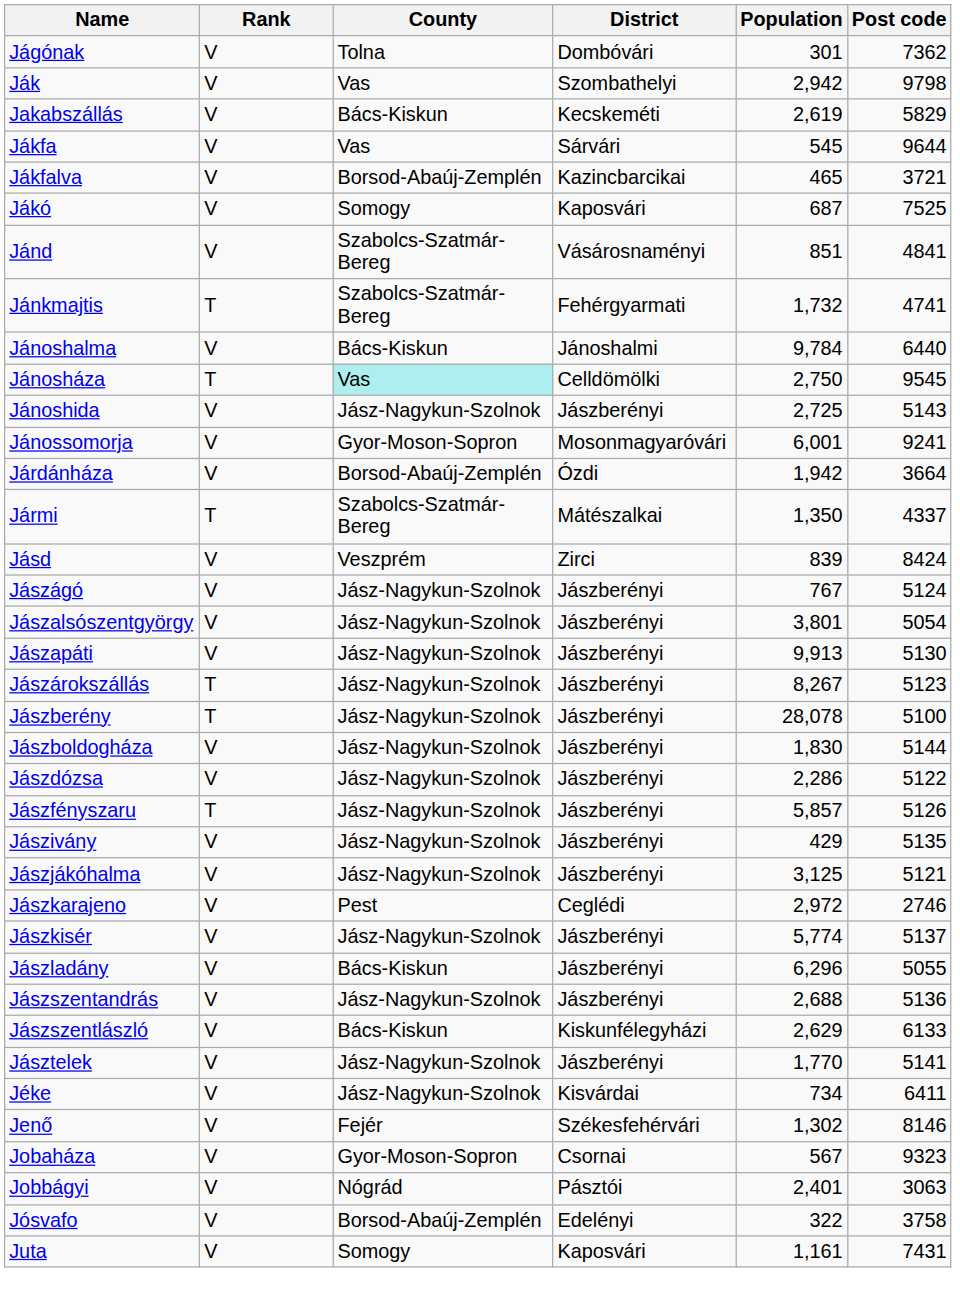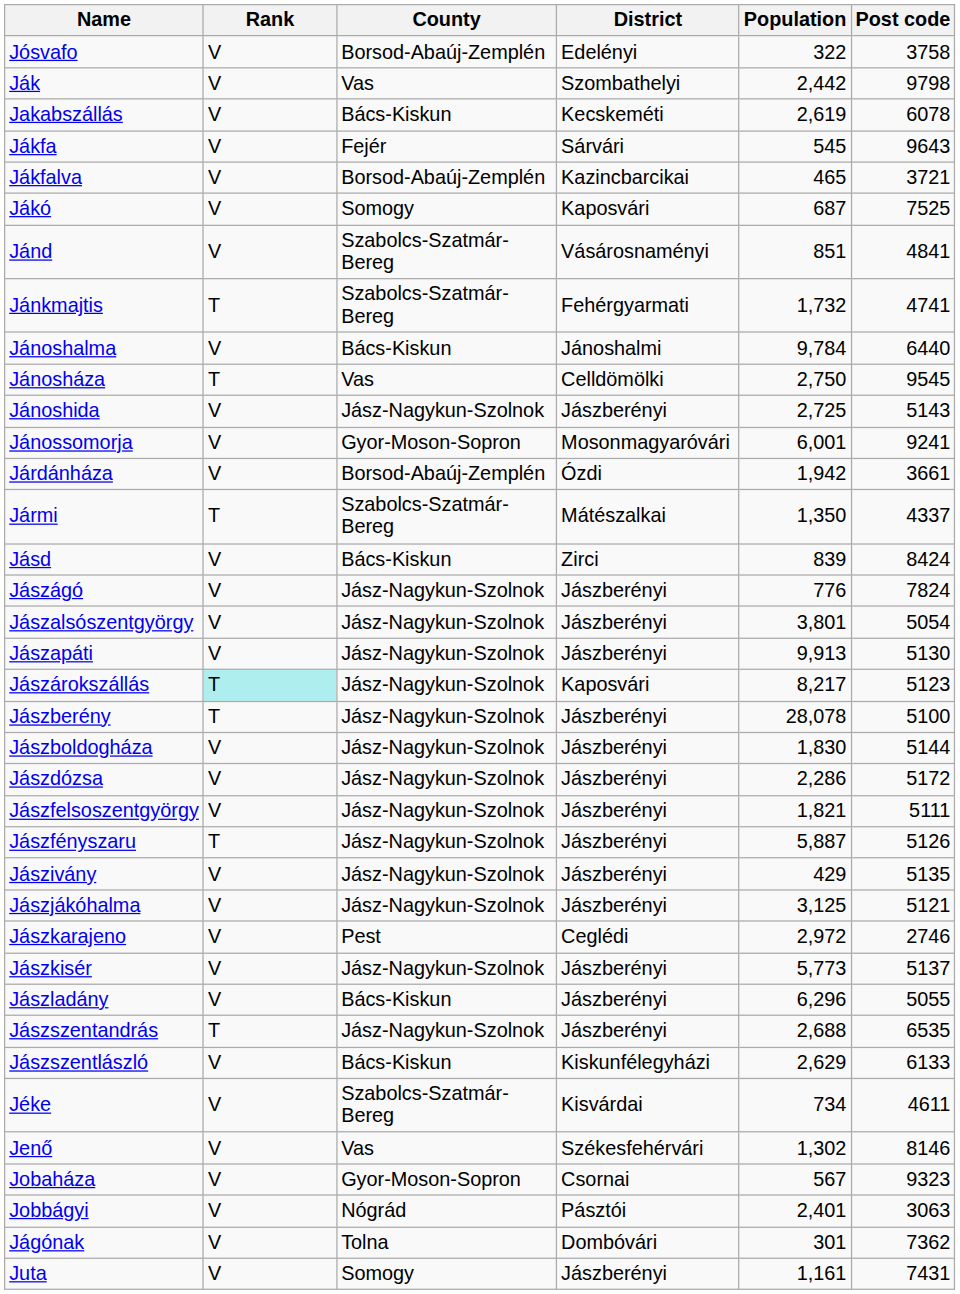rows swapped: Jágónak <-> Jósvafo
Ják | Population: 2,942 -> 2,442
Jakabszállás | Post code: 5829 -> 6078
Jákfa | County: Vas -> Fejér
Jákfa | Post code: 9644 -> 9643
Jánosháza | County: paleturquoise background -> no background
Járdánháza | Post code: 3664 -> 3661
Jásd | County: Veszprém -> Bács-Kiskun
Jászágó | Population: 767 -> 776
Jászágó | Post code: 5124 -> 7824
Jászárokszállás | Rank: no background -> paleturquoise background
Jászárokszállás | District: Jászberényi -> Kaposvári
Jászárokszállás | Population: 8,267 -> 8,217
Jászdózsa | Post code: 5122 -> 5172
+ row: Jászfelsoszentgyörgy | V | Jász-Nagykun-Szolnok | Jászberényi | 1,821 | 5111
Jászfényszaru | Population: 5,857 -> 5,887
Jászkisér | Population: 5,774 -> 5,773
Jászszentandrás | Rank: V -> T
Jászszentandrás | Post code: 5136 -> 6535
- row: Jásztelek | V | Jász-Nagykun-Szolnok | Jászberényi | 1,770 | 5141
Jéke | County: Jász-Nagykun-Szolnok -> Szabolcs-Szatmár-Bereg
Jéke | Post code: 6411 -> 4611
Jenő | County: Fejér -> Vas
Juta | District: Kaposvári -> Jászberényi
